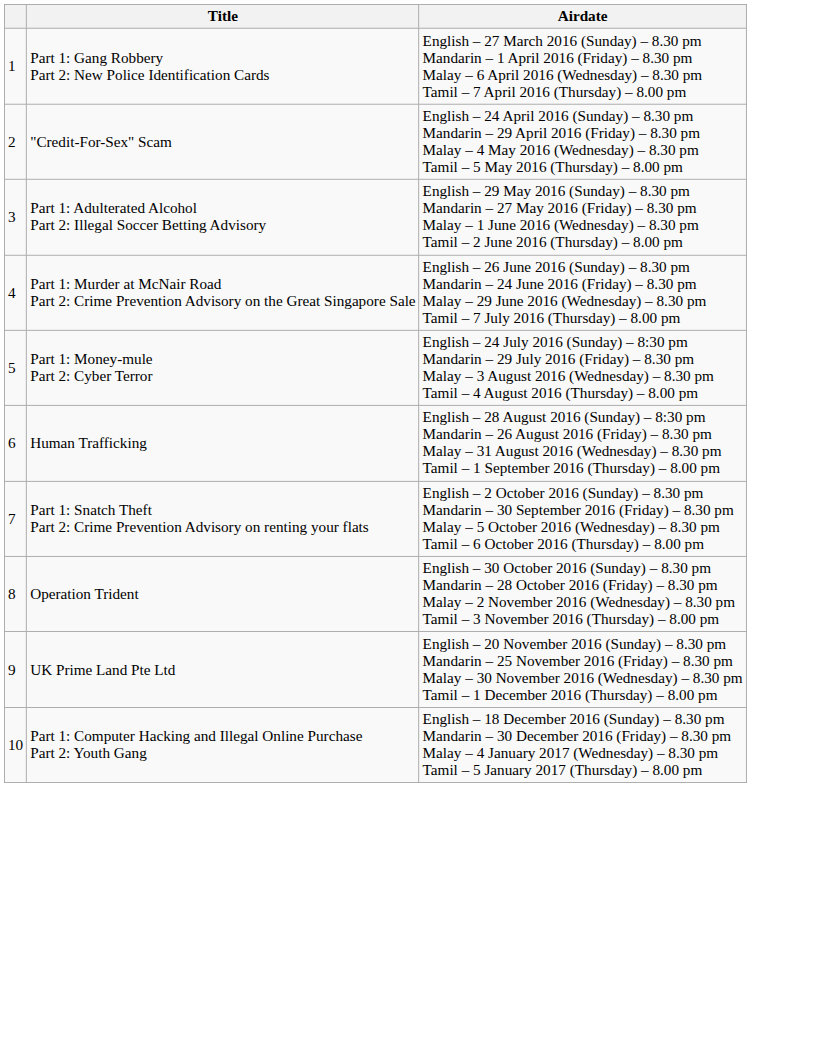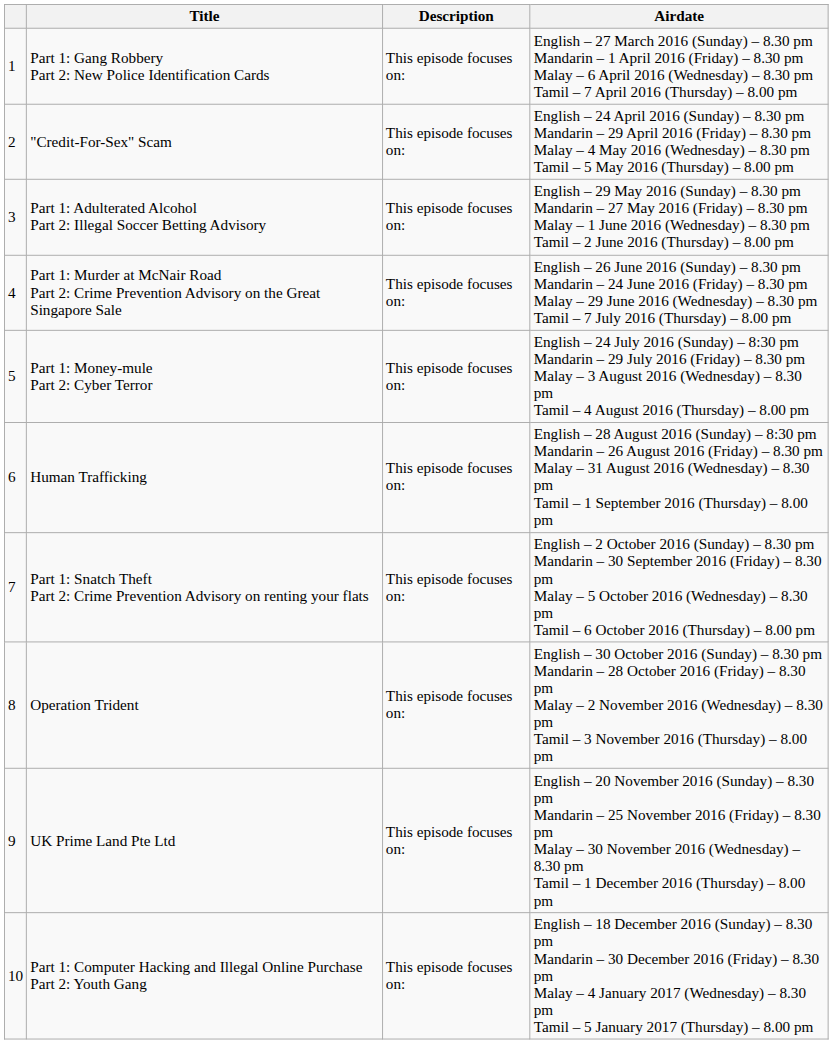+ column: Description | This episode focuses on: | This episode focuses on: | This episode focuses on: | This episode focuses on: | This episode focuses on: | This episode focuses on: | This episode focuses on: | This episode focuses on: | This episode focuses on: | This episode focuses on:
